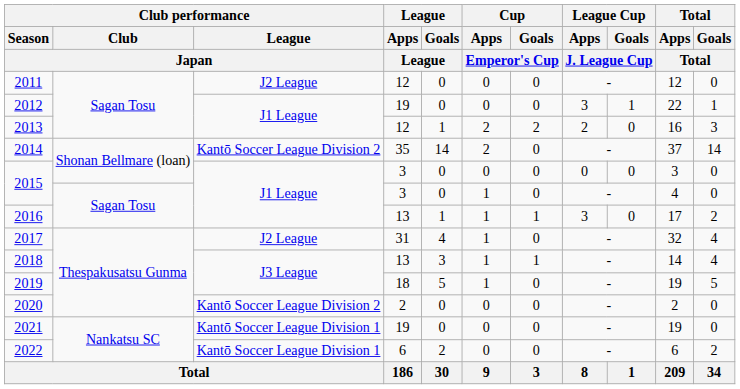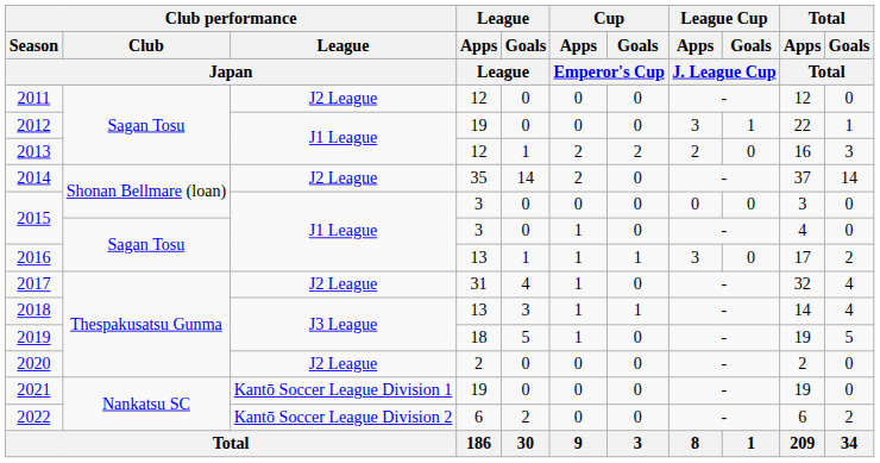2014 | Club performance / League / Japan: Kantō Soccer League Division 2 -> J2 League
2020 | Club performance / League / Japan: Kantō Soccer League Division 2 -> J2 League
2022 | Club performance / League / Japan: Kantō Soccer League Division 1 -> Kantō Soccer League Division 2
